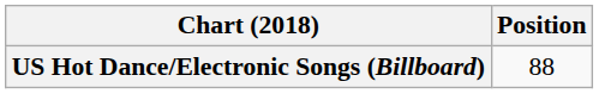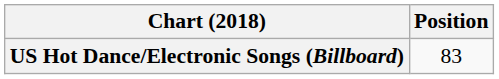US Hot Dance/Electronic Songs (Billboard) | Position: 88 -> 83
